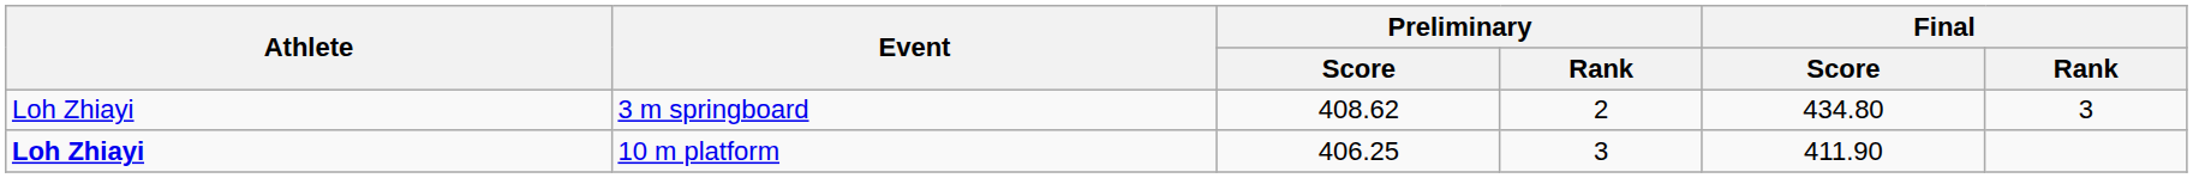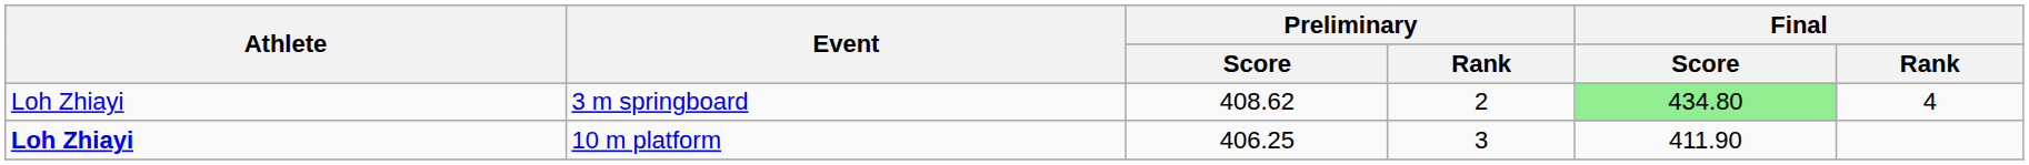3 m springboard | Final / Score: no background -> lightgreen background
3 m springboard | Final / Rank: 3 -> 4
